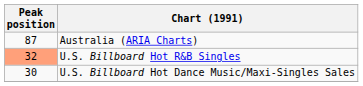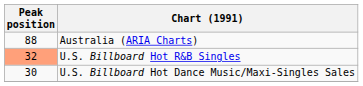Australia (ARIA Charts) | Peak position: 87 -> 88
